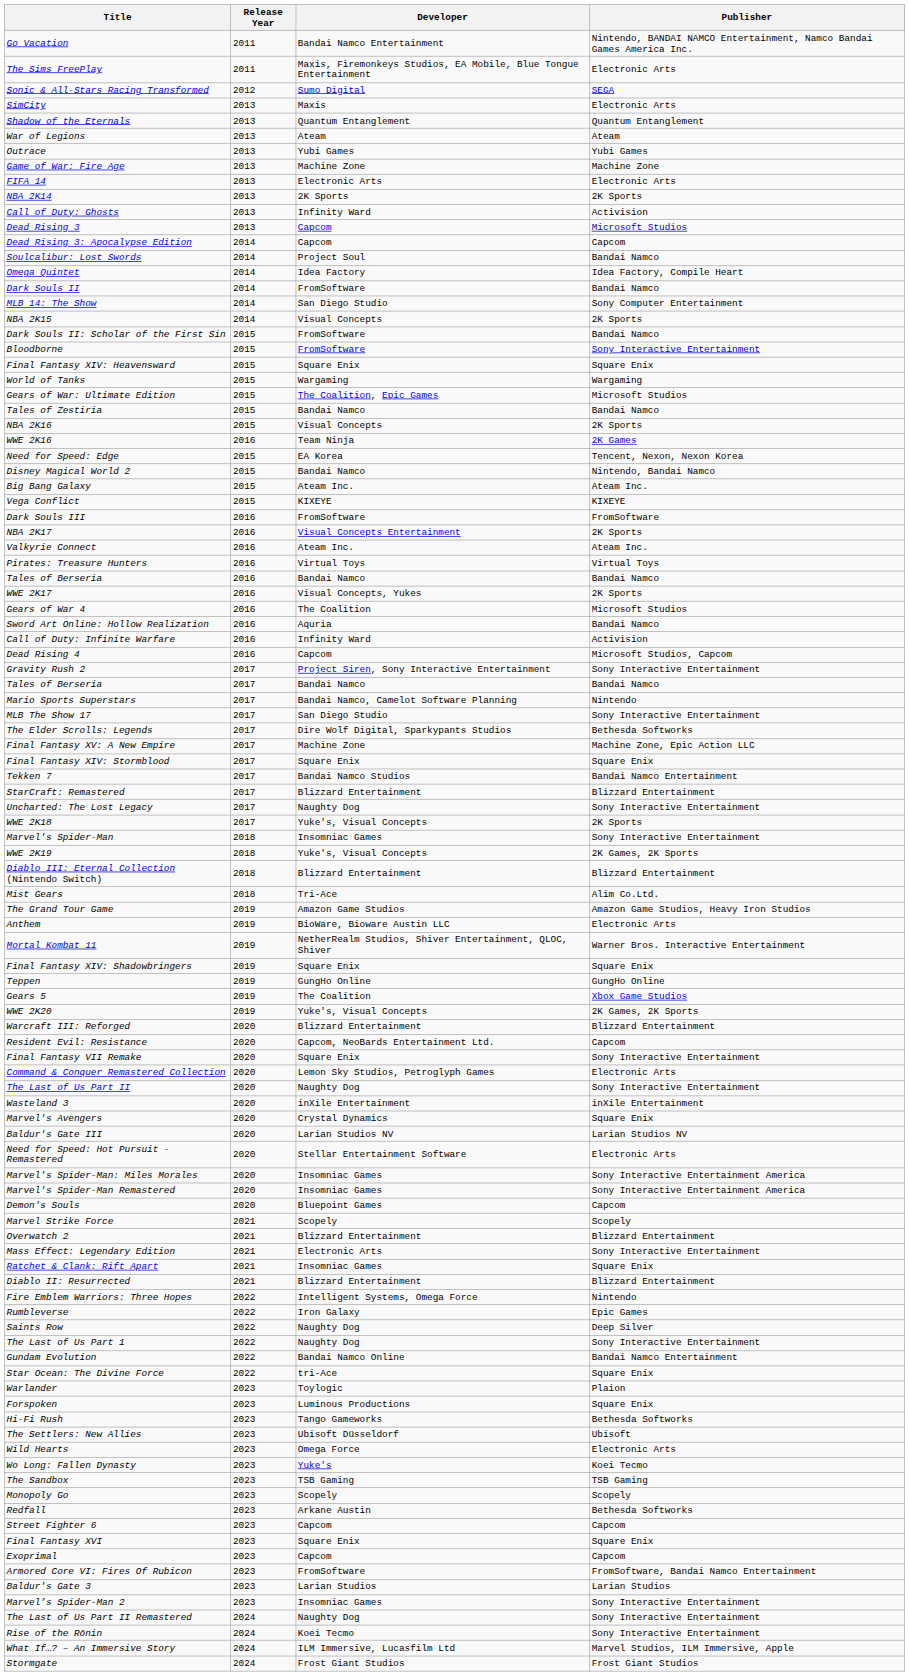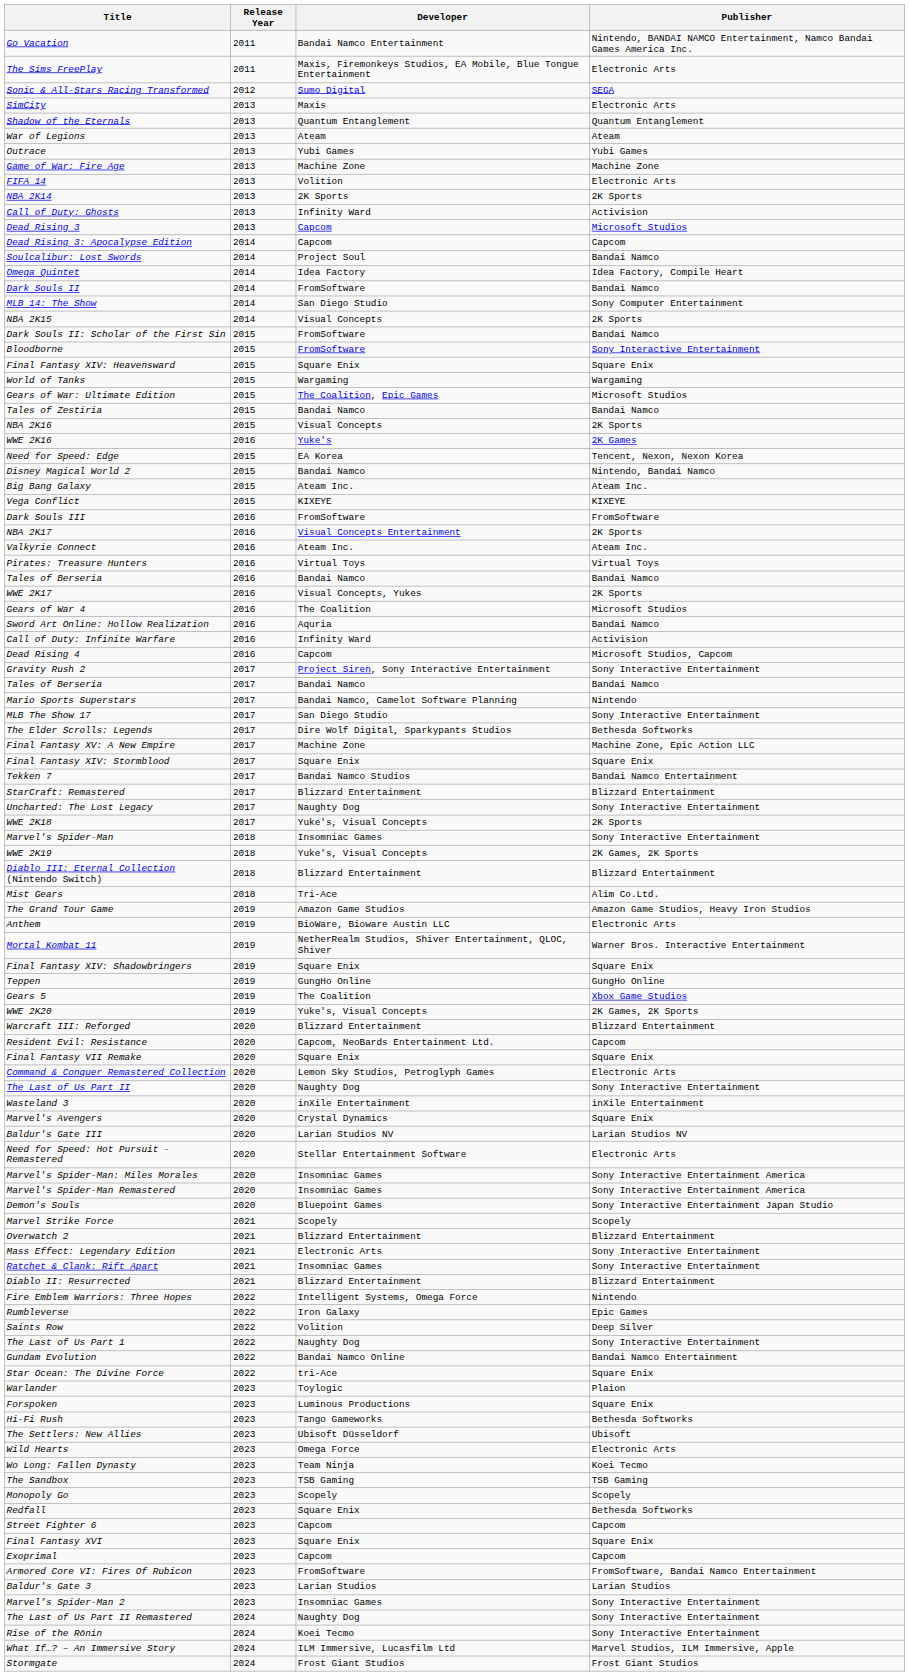FIFA 14 | Developer: Electronic Arts -> Volition
WWE 2K16 | Developer: Team Ninja -> Yuke's
Final Fantasy VII Remake | Publisher: Sony Interactive Entertainment -> Square Enix
Demon's Souls | Publisher: Capcom -> Sony Interactive Entertainment Japan Studio
Ratchet & Clank: Rift Apart | Publisher: Square Enix -> Sony Interactive Entertainment
Saints Row | Developer: Naughty Dog -> Volition
Wo Long: Fallen Dynasty | Developer: Yuke's -> Team Ninja
Redfall | Developer: Arkane Austin -> Square Enix
